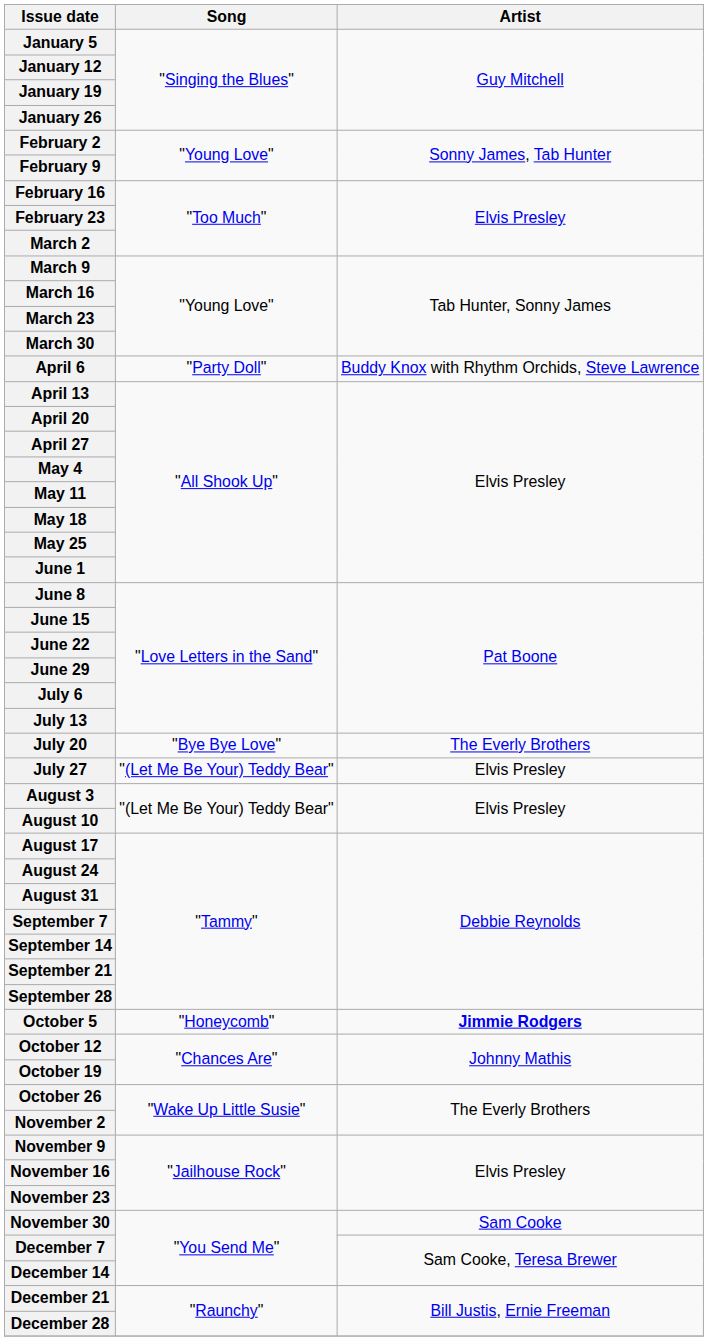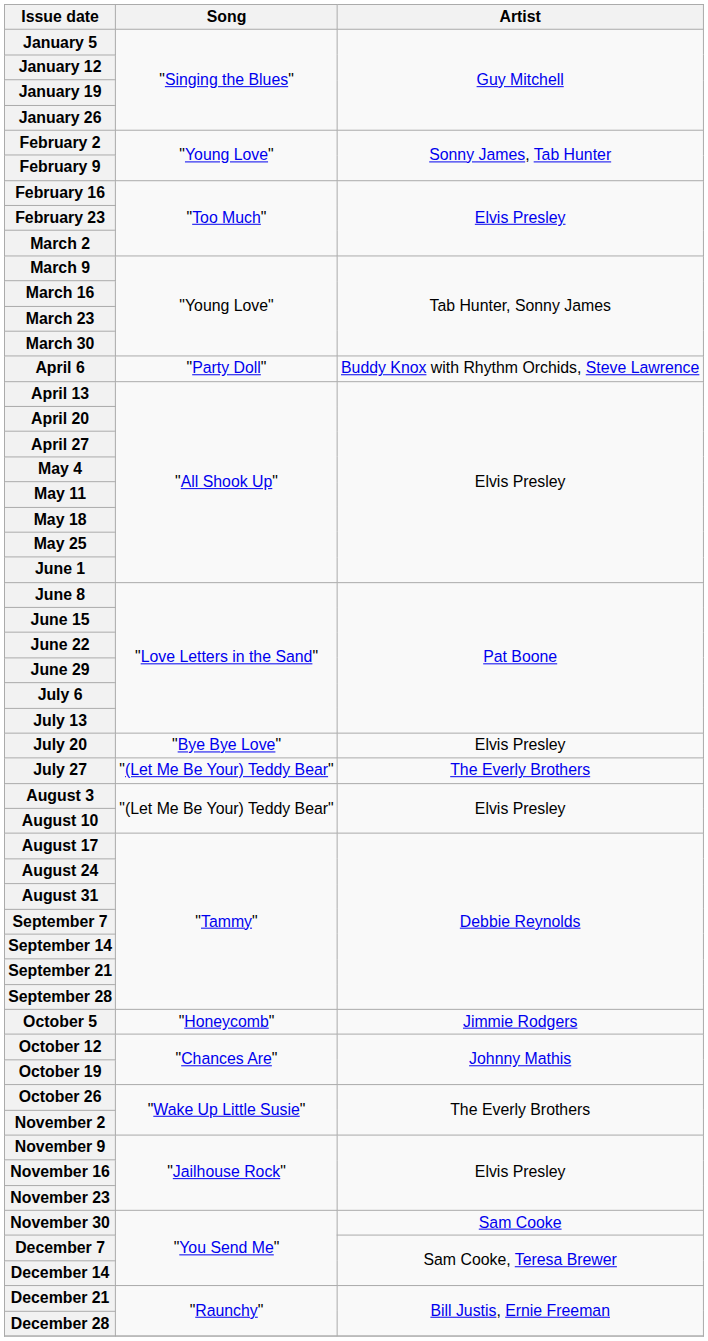July 20 | Artist: The Everly Brothers -> Elvis Presley
July 27 | Artist: Elvis Presley -> The Everly Brothers
October 5 | Artist: bold -> normal
